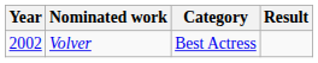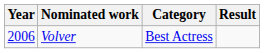Volver | Year: 2002 -> 2006
